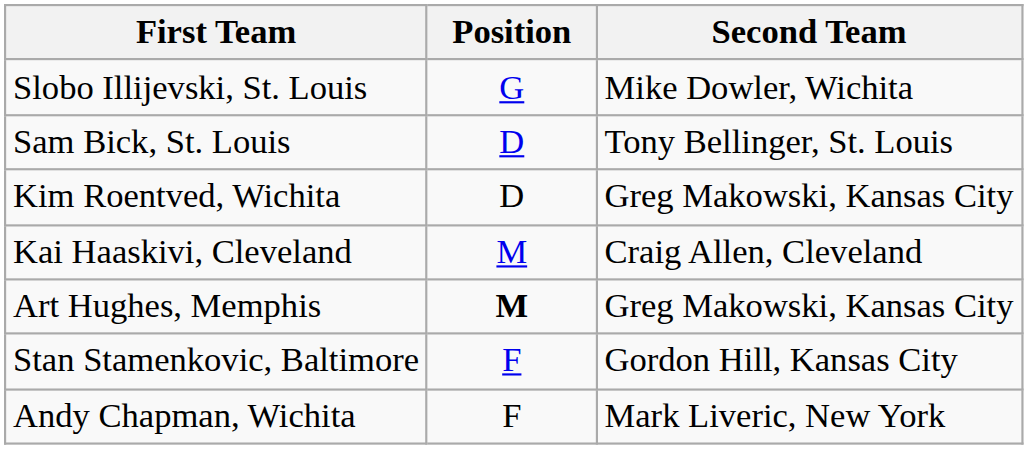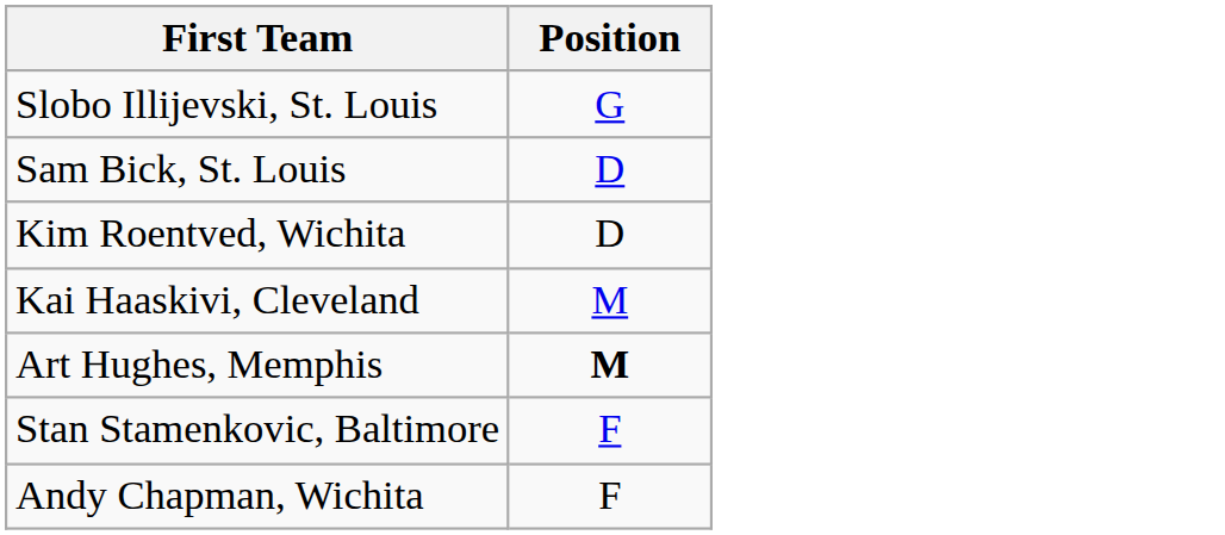- column: Second Team | Mike Dowler, Wichita | Tony Bellinger, St. Louis | Greg Makowski, Kansas City | Craig Allen, Cleveland | Greg Makowski, Kansas City | Gordon Hill, Kansas City | Mark Liveric, New York
